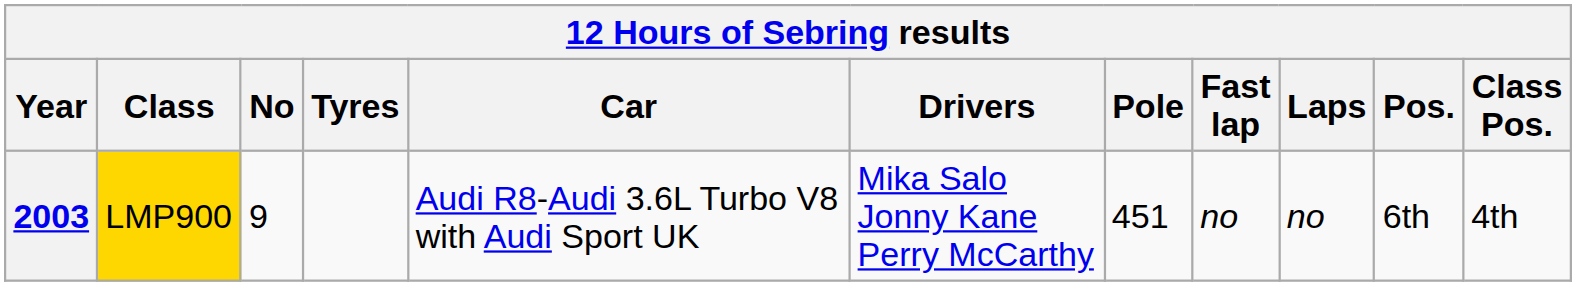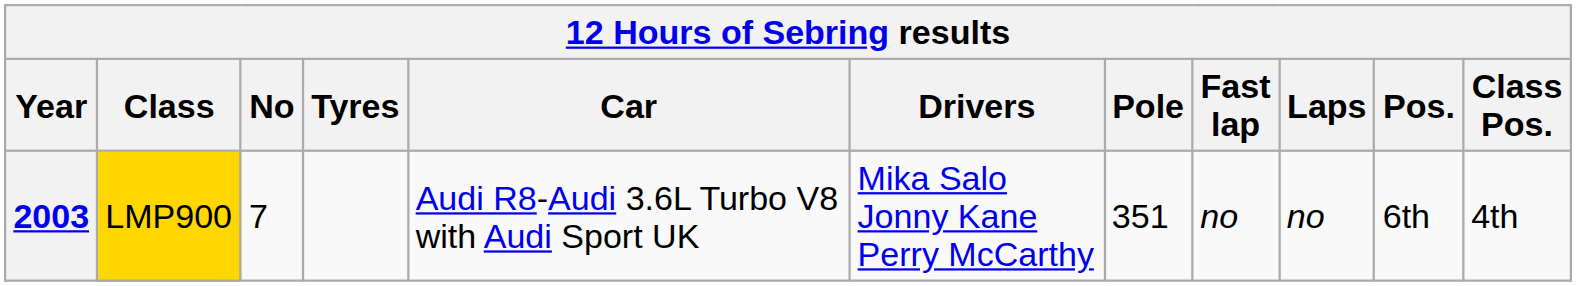2003 | No: 9 -> 7
2003 | Pole: 451 -> 351
